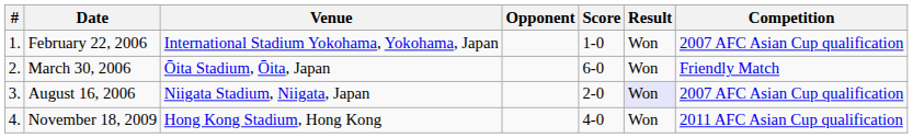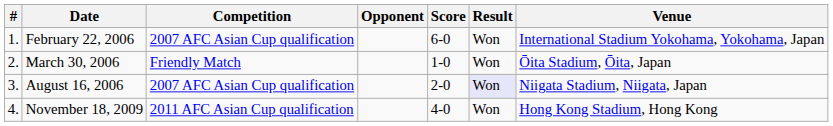columns swapped: Venue <-> Competition
February 22, 2006 | Score: 1-0 -> 6-0
March 30, 2006 | Score: 6-0 -> 1-0
